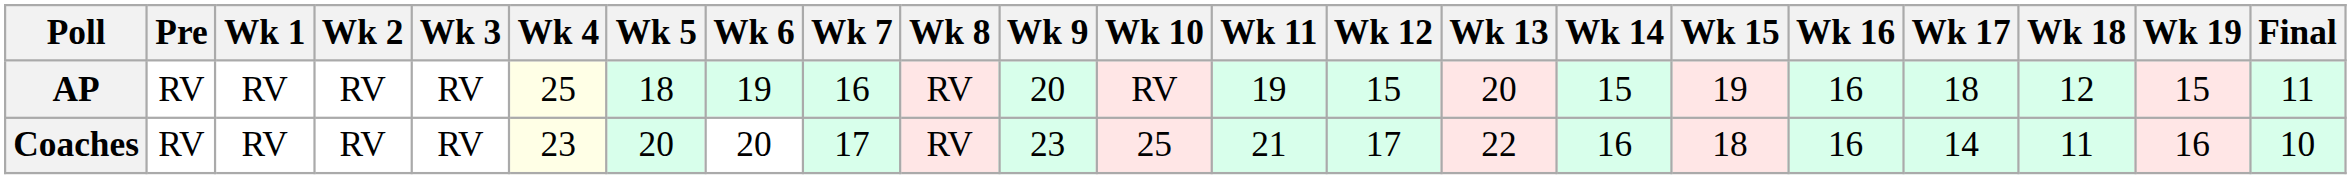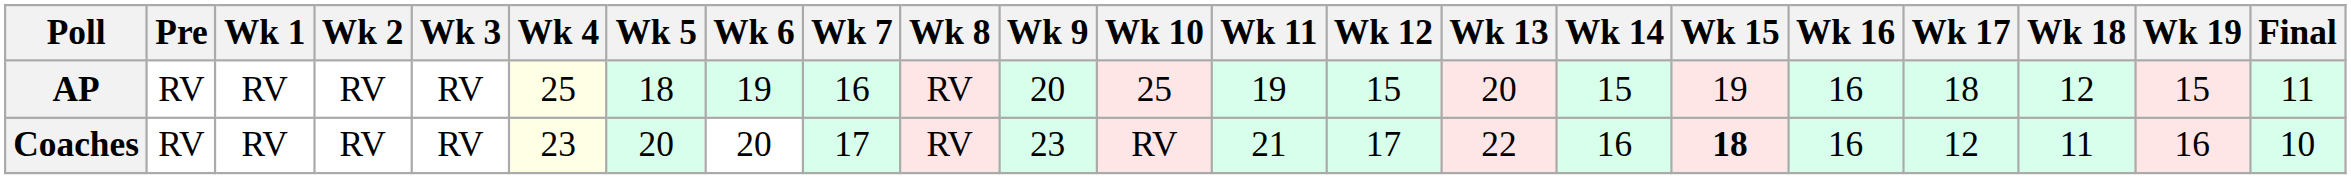AP | Wk 10: RV -> 25
Coaches | Wk 10: 25 -> RV
Coaches | Wk 15: normal -> bold
Coaches | Wk 17: 14 -> 12
